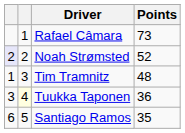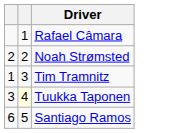- column: Points | 73 | 52 | 48 | 36 | 35
Noah Strømsted | column 1: lavender background -> no background
